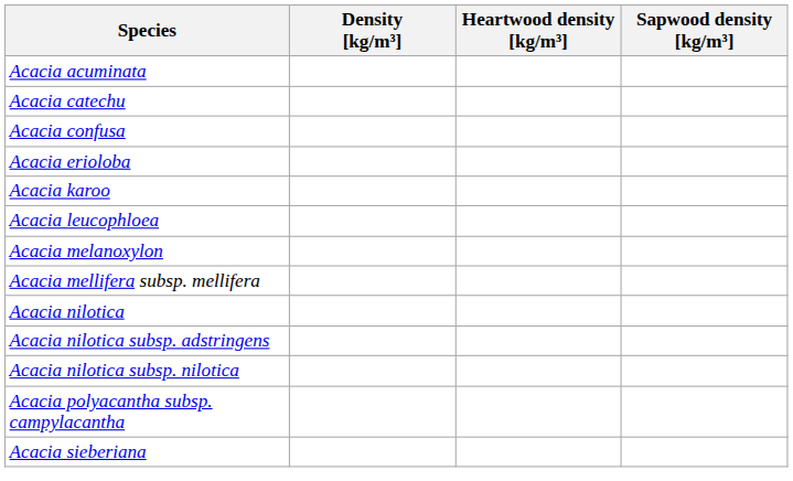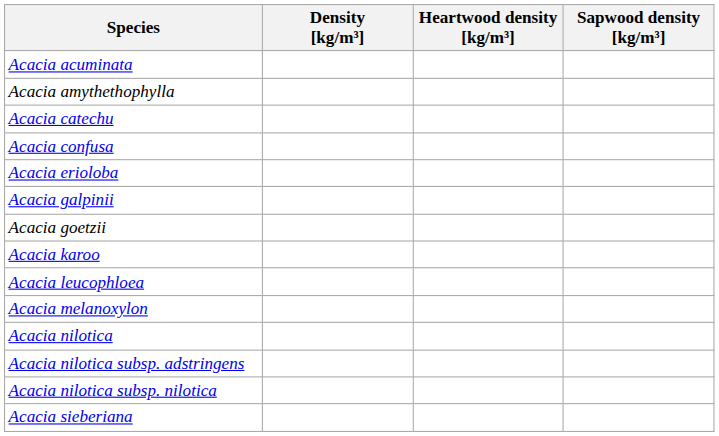+ row: Acacia amythethophylla
+ row: Acacia galpinii
+ row: Acacia goetzii
- row: Acacia mellifera subsp. mellifera
- row: Acacia polyacantha subsp. campylacantha
